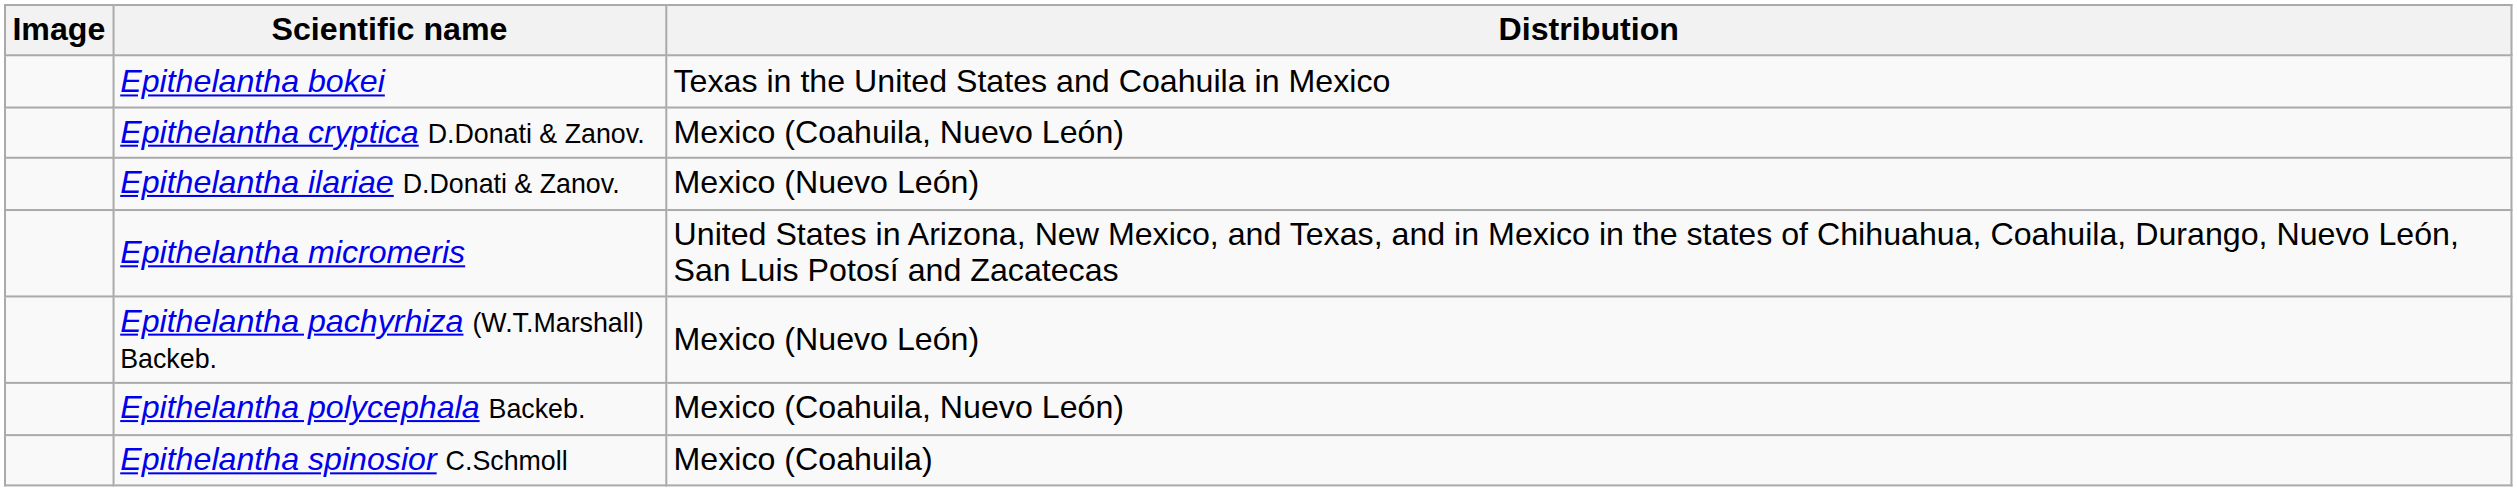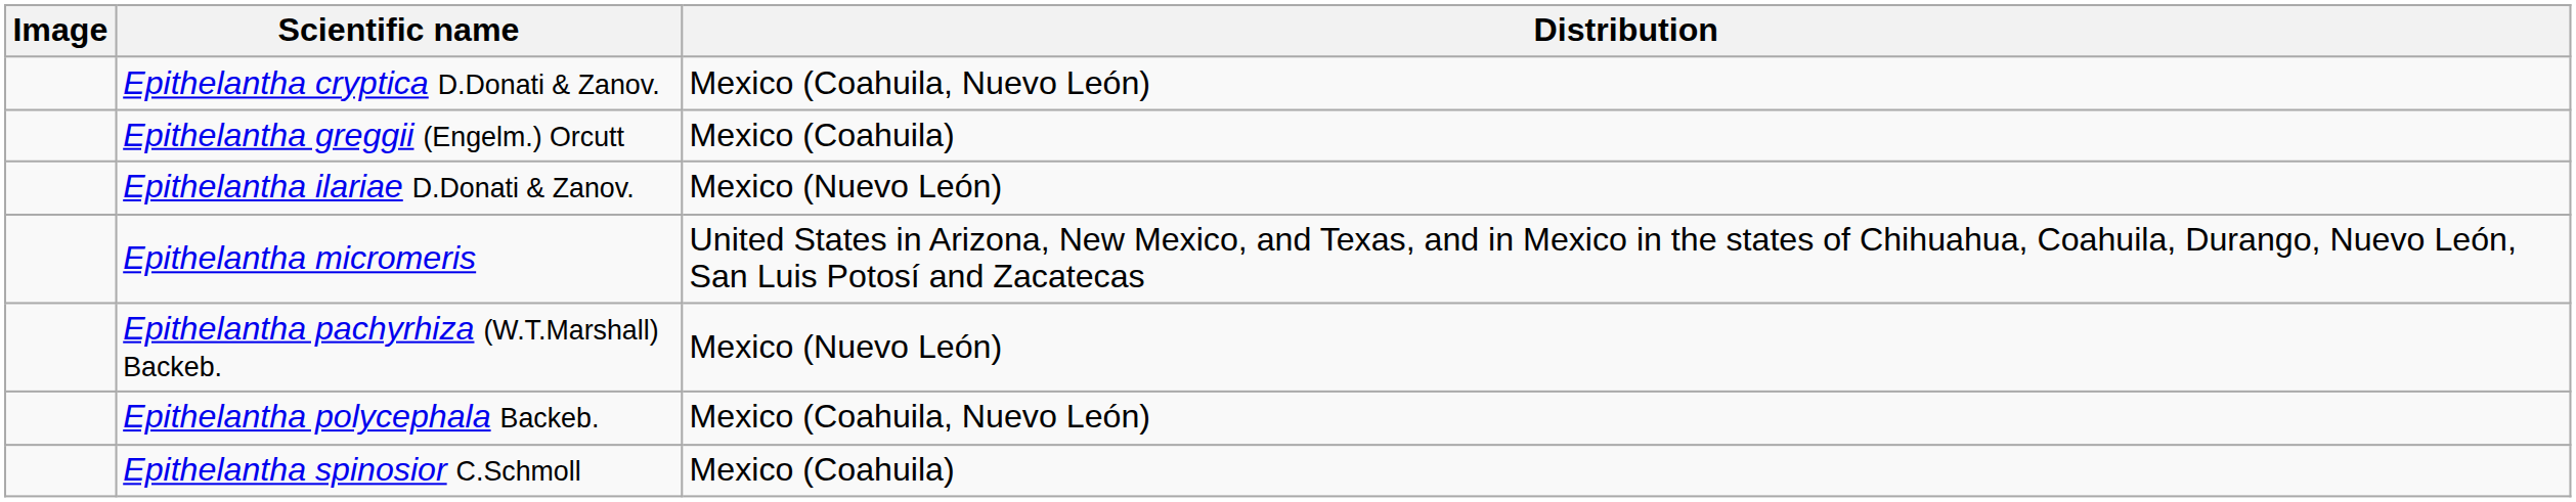- row: Epithelantha bokei | Texas in the United States and Coahuila in Mexico
+ row: Epithelantha greggii (Engelm.) Orcutt | Mexico (Coahuila)
